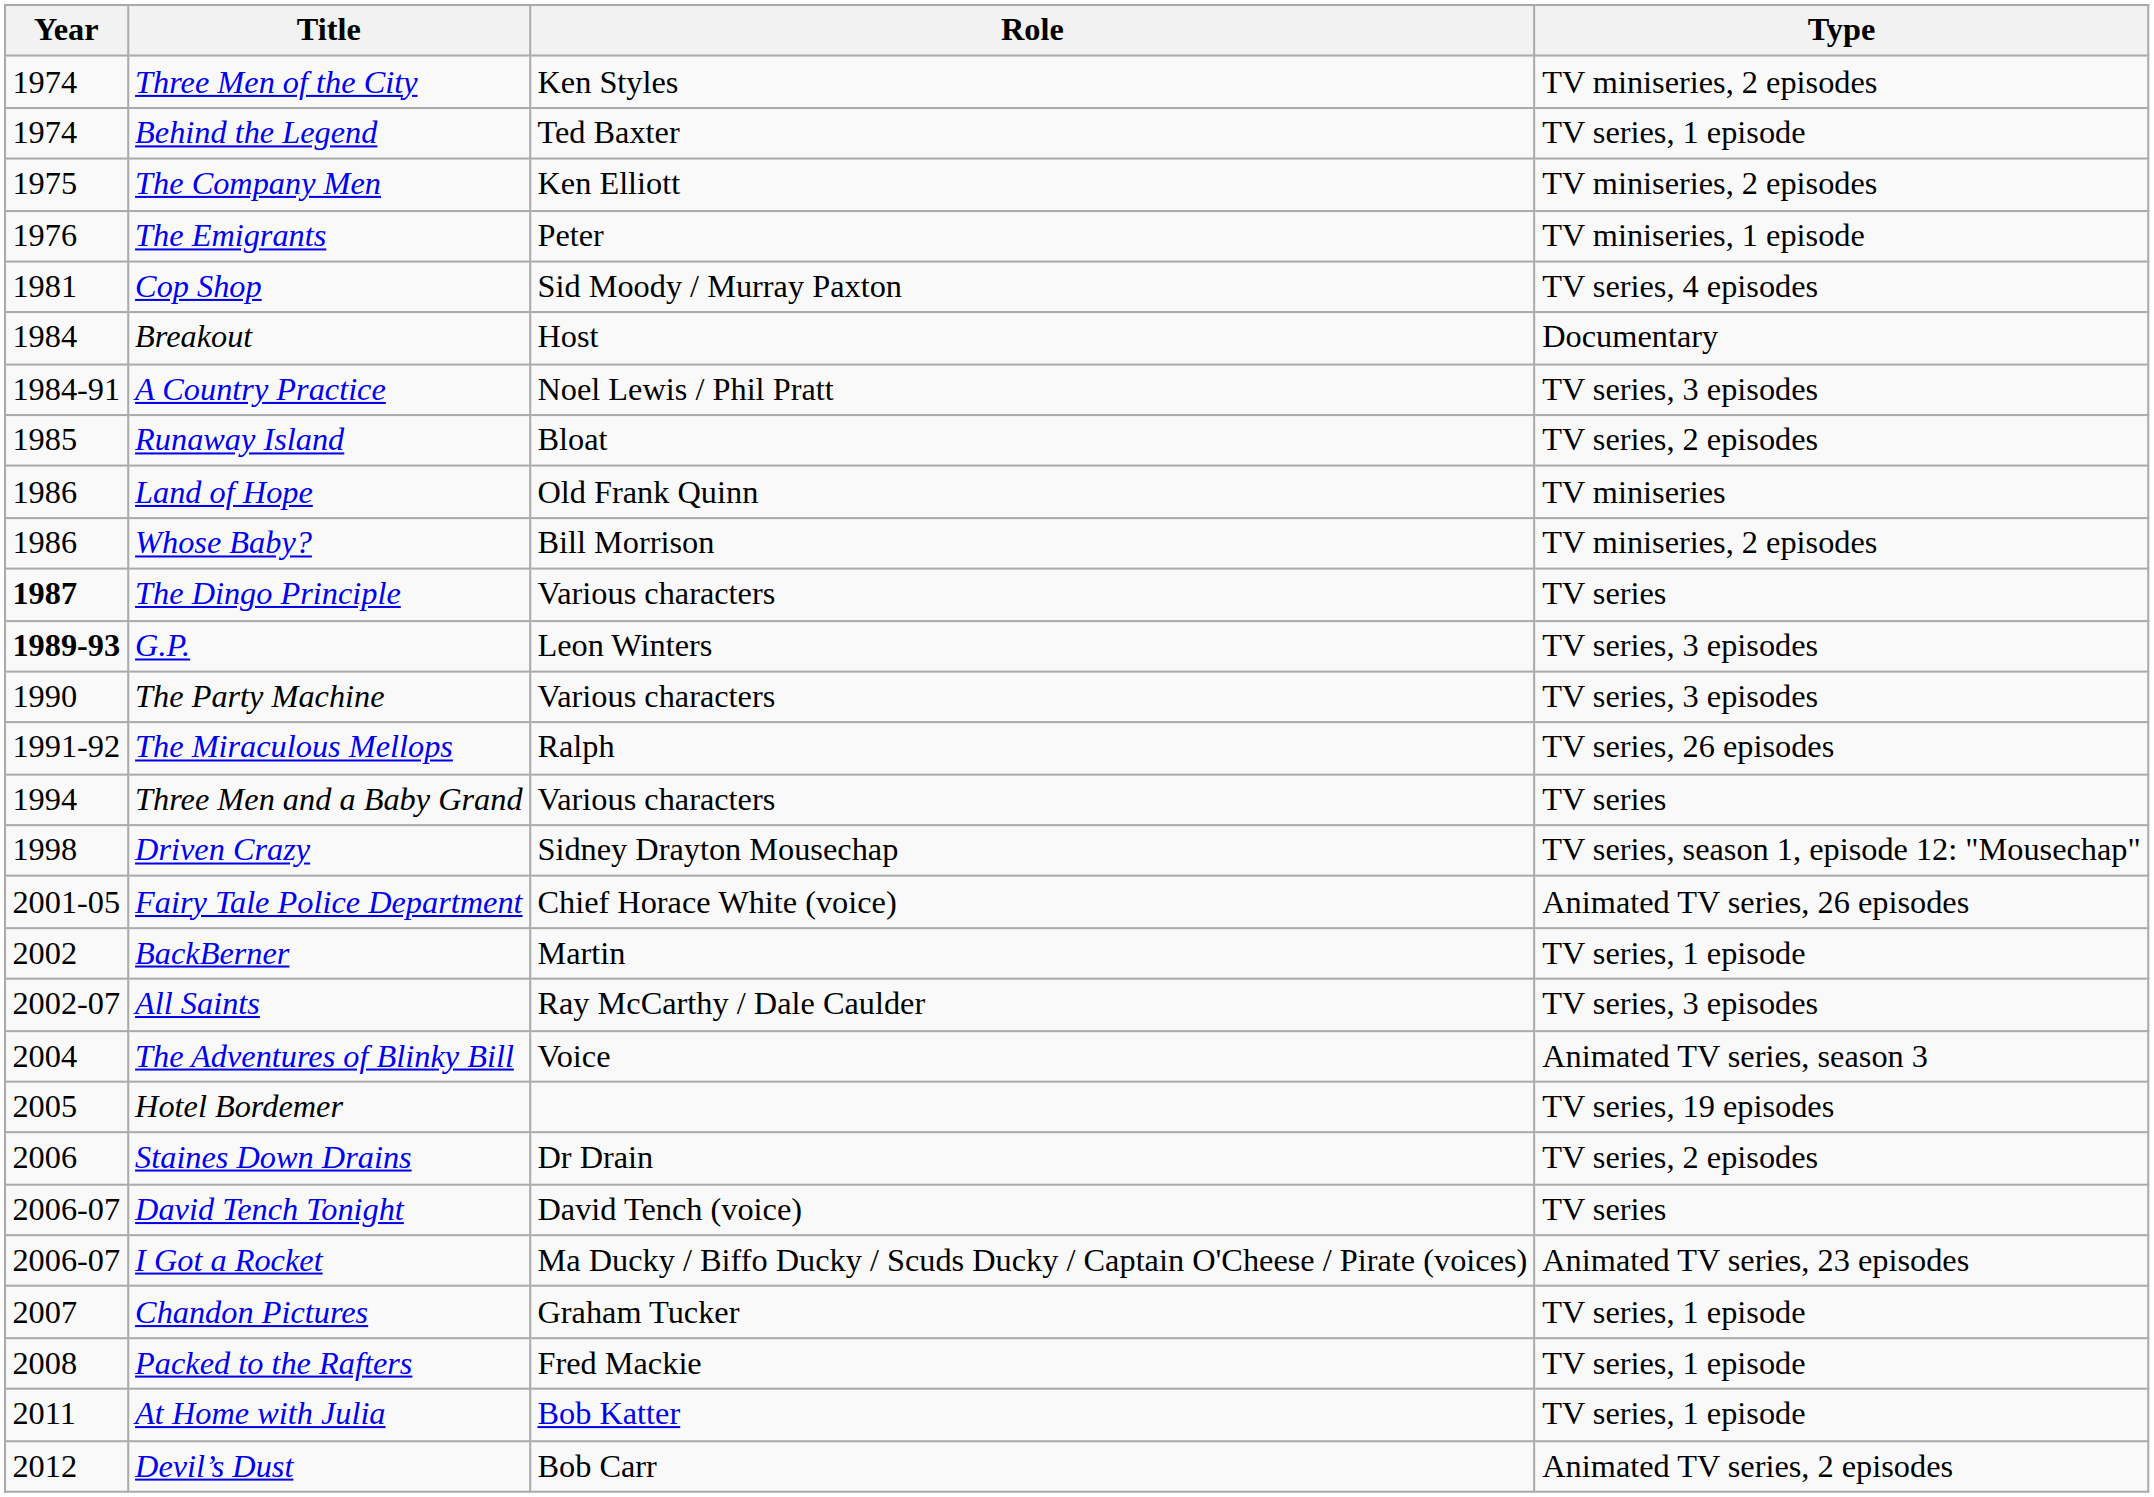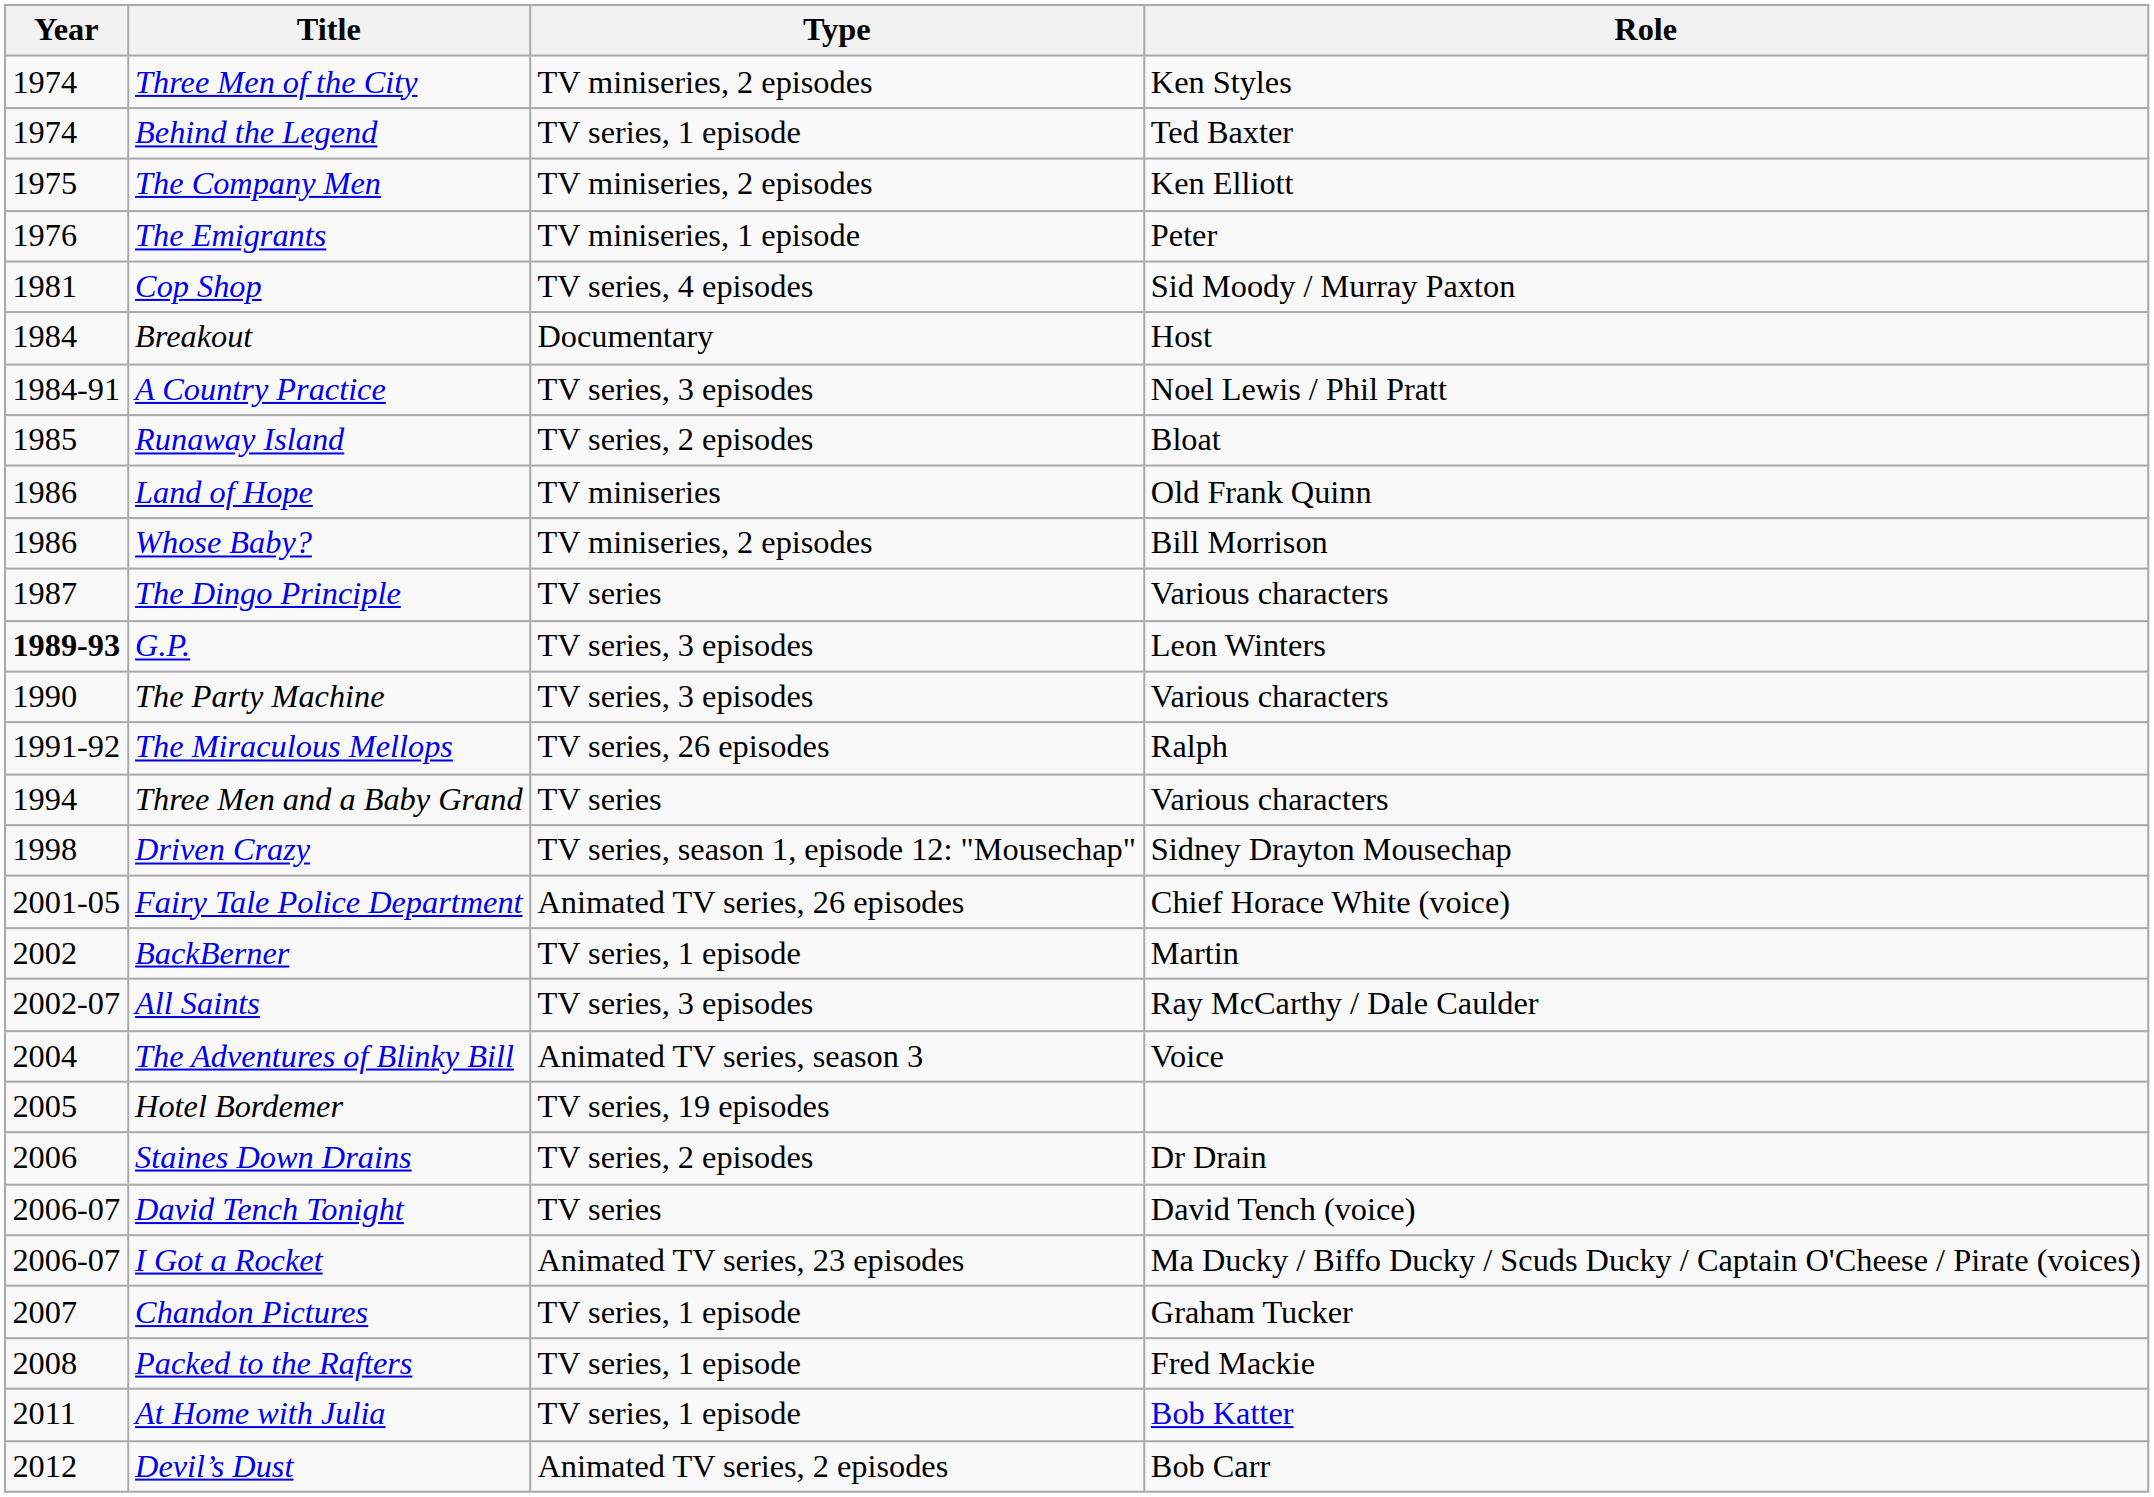columns swapped: Role <-> Type
The Dingo Principle | Year: bold -> normal
